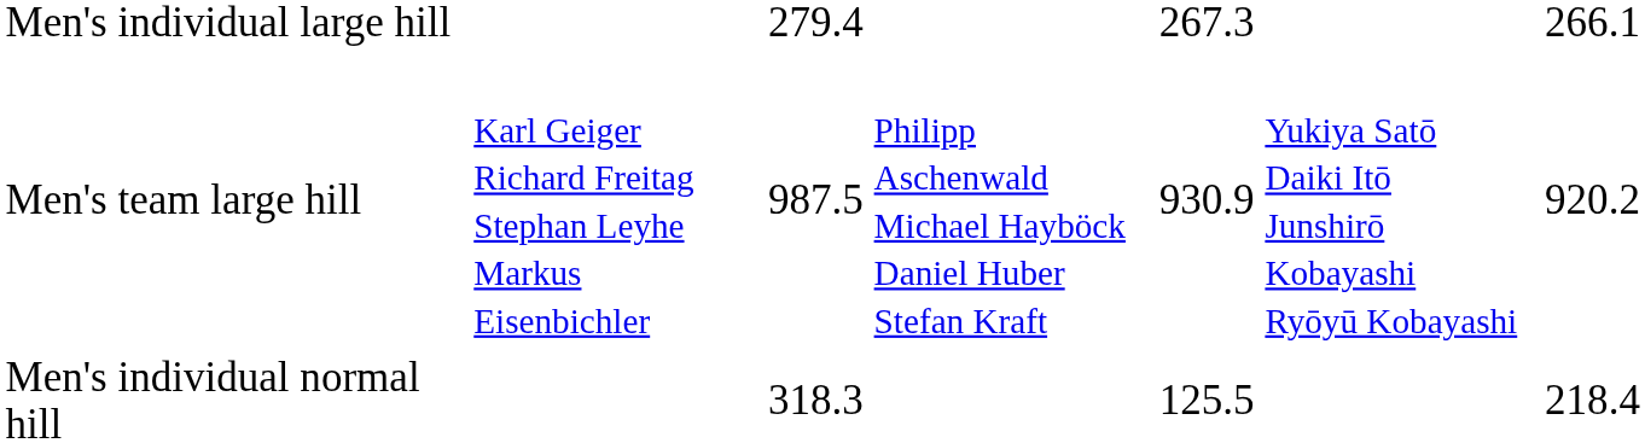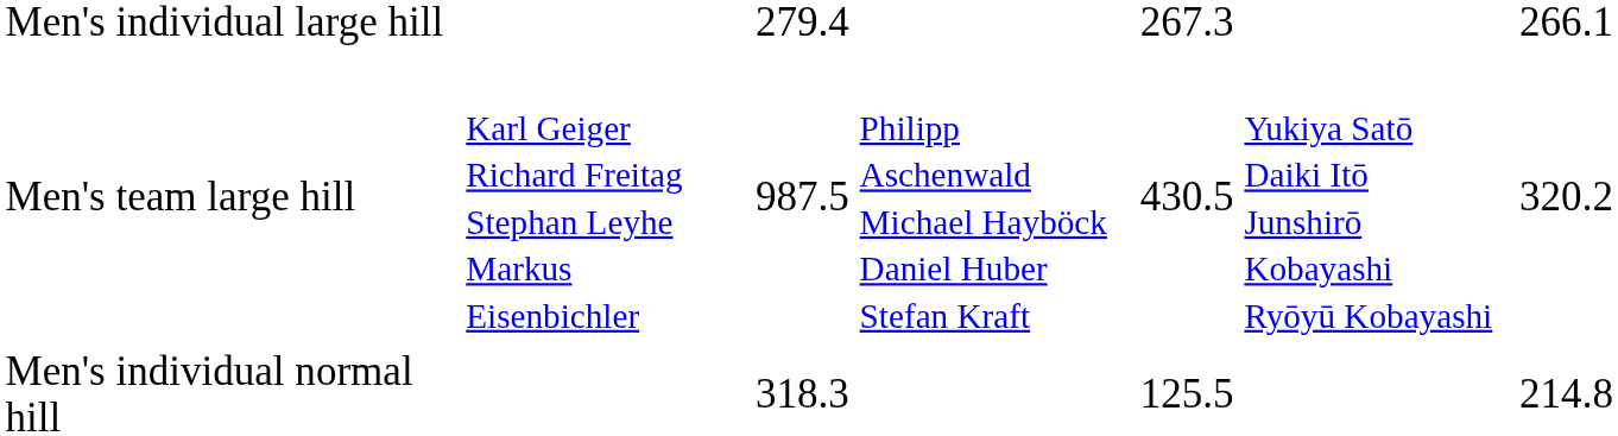Men's team large hill | column 5: 930.9 -> 430.5
Men's team large hill | column 7: 920.2 -> 320.2
Men's individual normal hill | column 7: 218.4 -> 214.8
